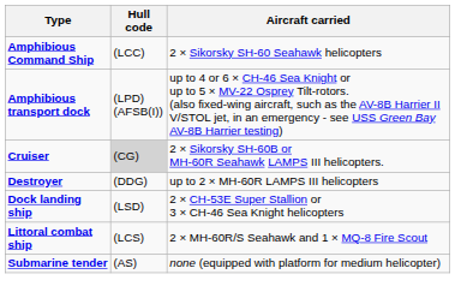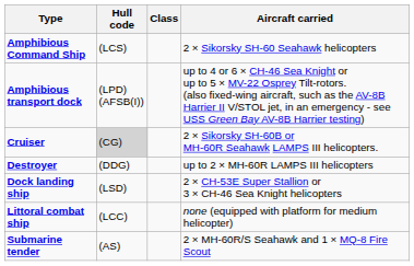+ column: Class
Amphibious Command Ship | Hull code: (LCC) -> (LCS)
Littoral combat ship | Hull code: (LCS) -> (LCC)
Littoral combat ship | Aircraft carried: 2 × MH-60R/S Seahawk and 1 × MQ-8 Fire Scout -> none (equipped with platform for medium helicopter)
Submarine tender | Aircraft carried: none (equipped with platform for medium helicopter) -> 2 × MH-60R/S Seahawk and 1 × MQ-8 Fire Scout
